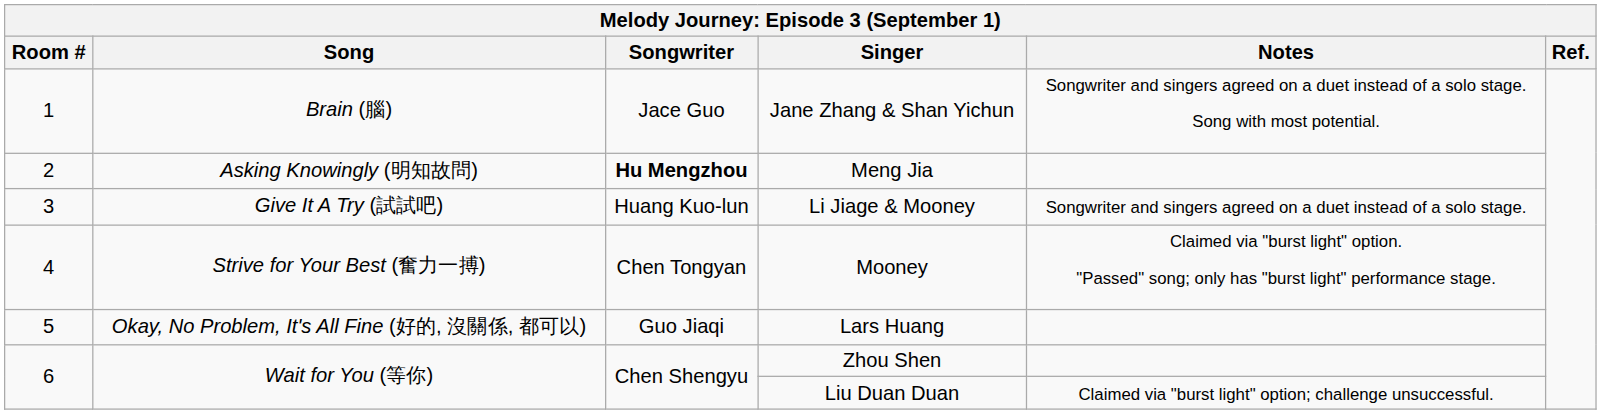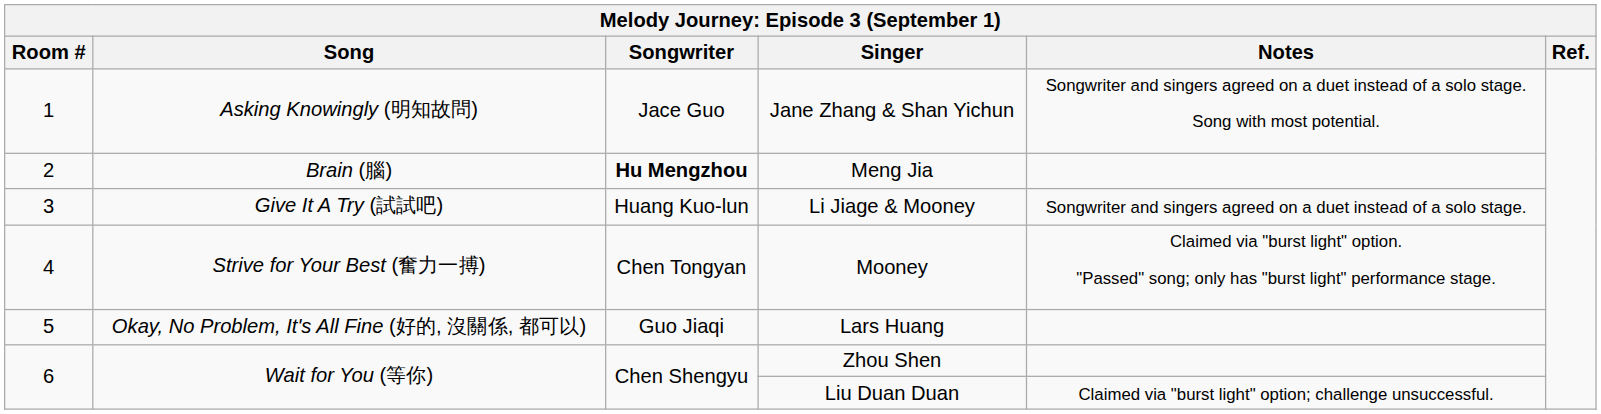Jane Zhang & Shan Yichun | Song: Brain (腦) -> Asking Knowingly (明知故問)
Meng Jia | Song: Asking Knowingly (明知故問) -> Brain (腦)
